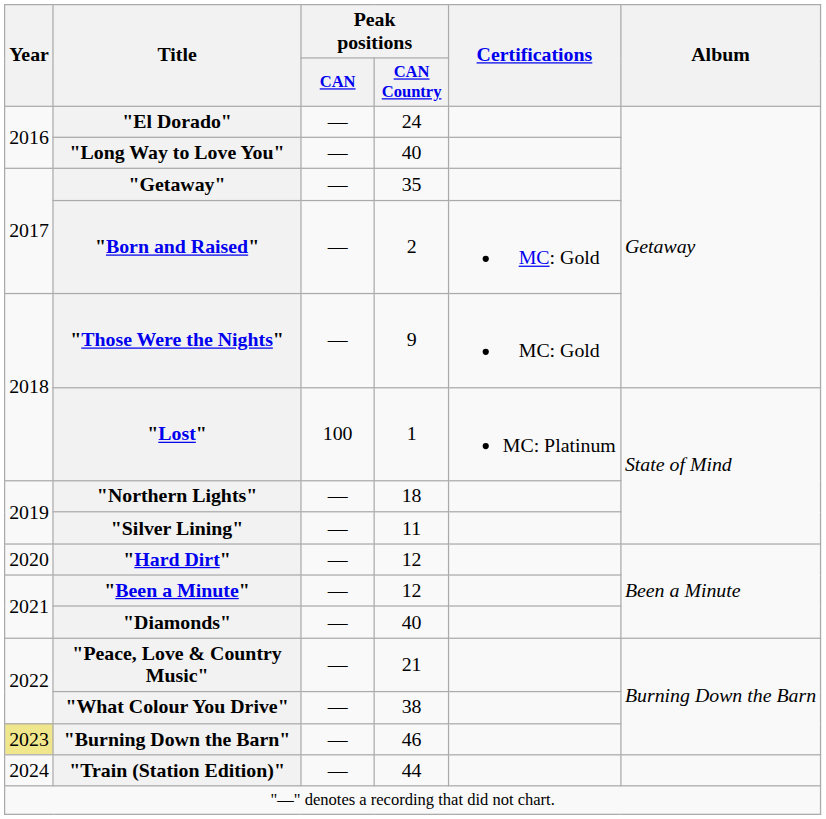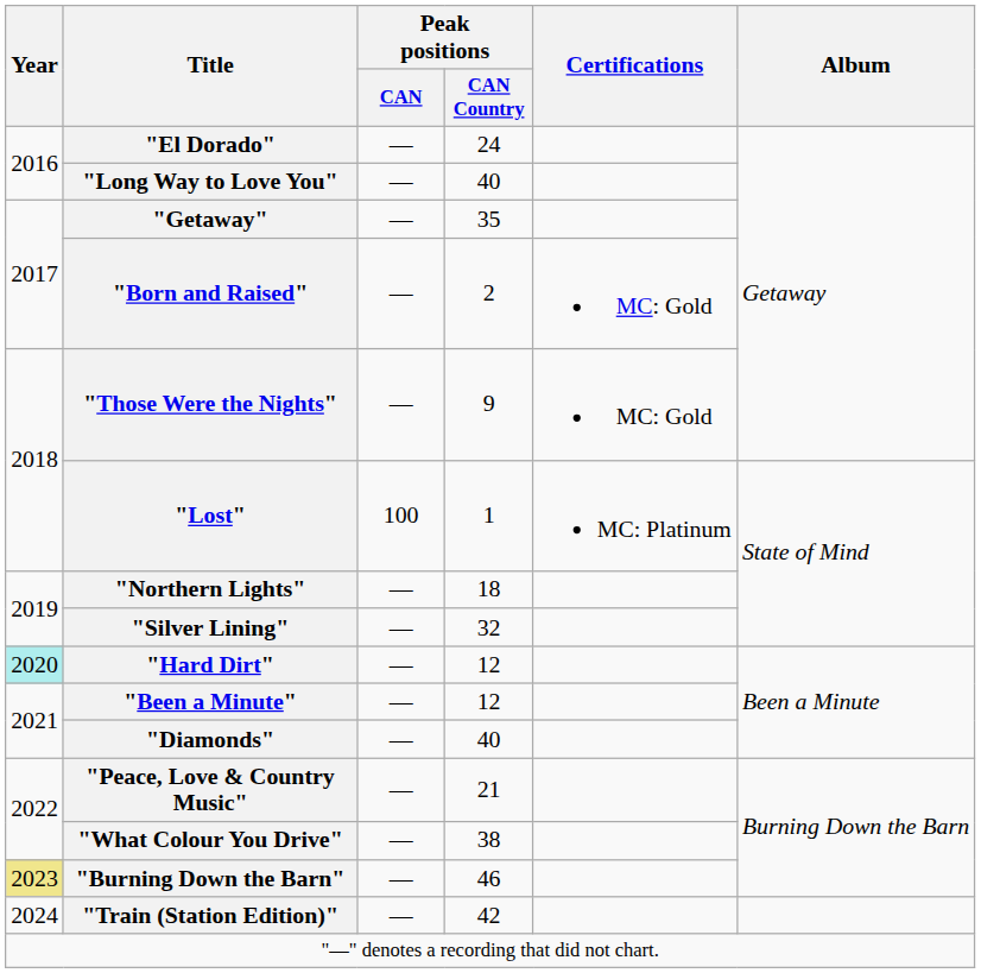"Silver Lining" | Peak positions / CAN Country: 11 -> 32
"Hard Dirt" | Year: no background -> paleturquoise background
"Train (Station Edition)" | Peak positions / CAN Country: 44 -> 42
